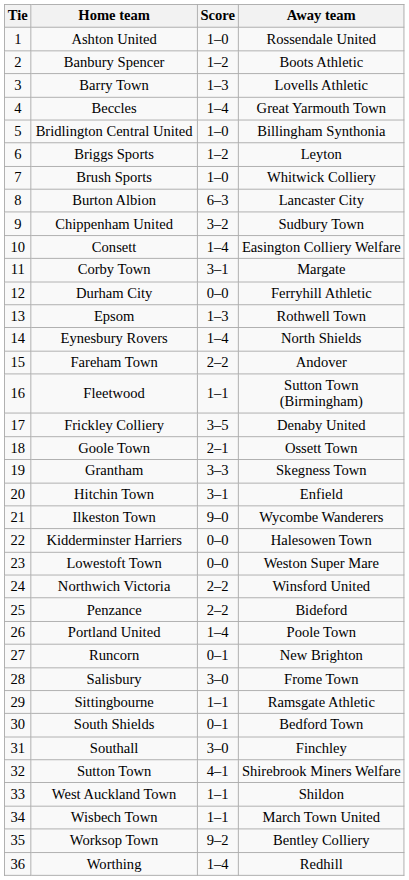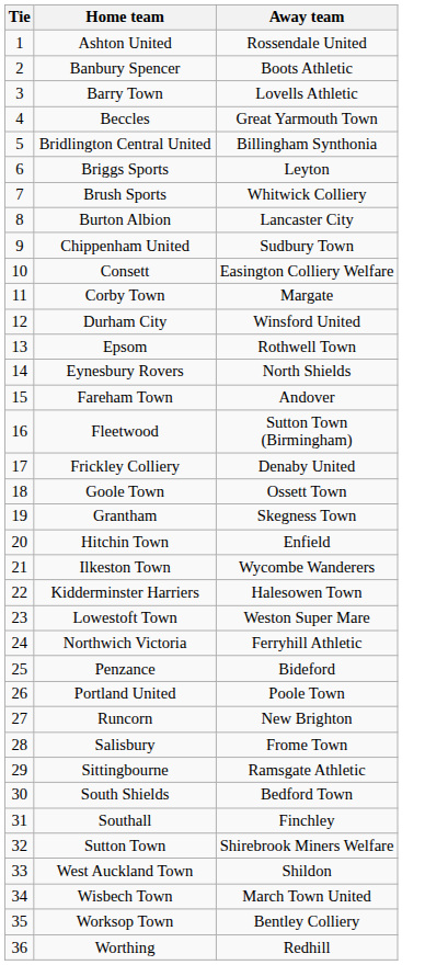- column: Score | 1–0 | 1–2 | 1–3 | 1–4 | 1–0 | 1–2 | 1–0 | 6–3 | 3–2 | 1–4 | 3–1 | 0–0 | 1–3 | 1–4 | 2–2 | 1–1 | 3–5 | 2–1 | 3–3 | 3–1 | 9–0 | 0–0 | 0–0 | 2–2 | 2–2 | 1–4 | 0–1 | 3–0 | 1–1 | 0–1 | 3–0 | 4–1 | 1–1 | 1–1 | 9–2 | 1–4
Durham City | Away team: Ferryhill Athletic -> Winsford United
Northwich Victoria | Away team: Winsford United -> Ferryhill Athletic
